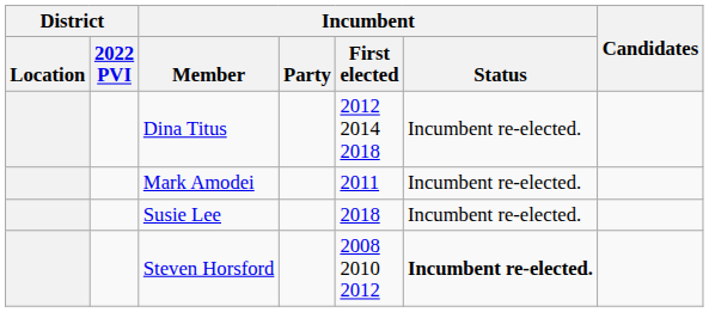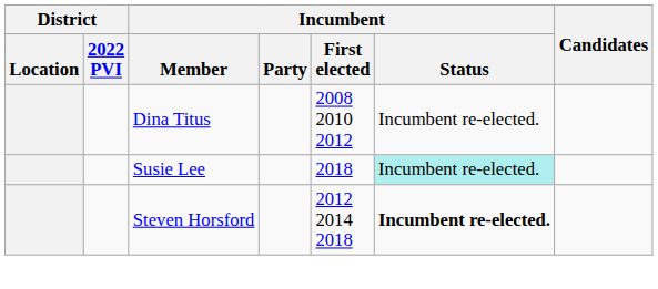Dina Titus | Incumbent / First elected: 2012 2014 2018 -> 2008 2010 2012
- row: Mark Amodei | 2011 | Incumbent re-elected.
Susie Lee | Incumbent / Status: no background -> paleturquoise background
Steven Horsford | Incumbent / First elected: 2008 2010 2012 -> 2012 2014 2018
